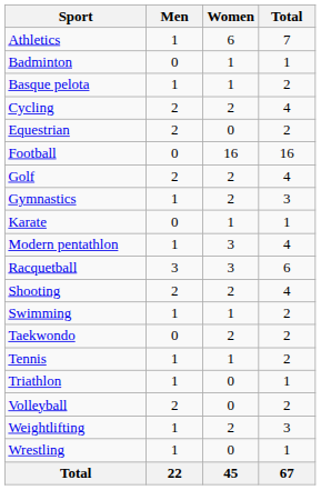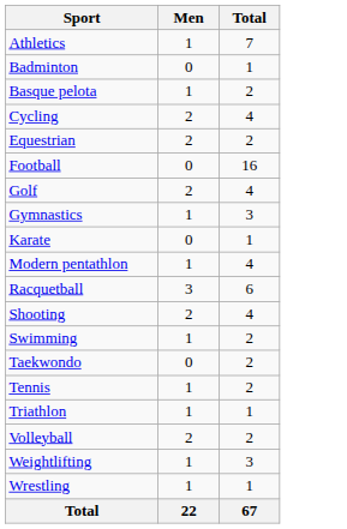- column: Women | 6 | 1 | 1 | 2 | 0 | 16 | 2 | 2 | 1 | 3 | 3 | 2 | 1 | 2 | 1 | 0 | 0 | 2 | 0 | 45
